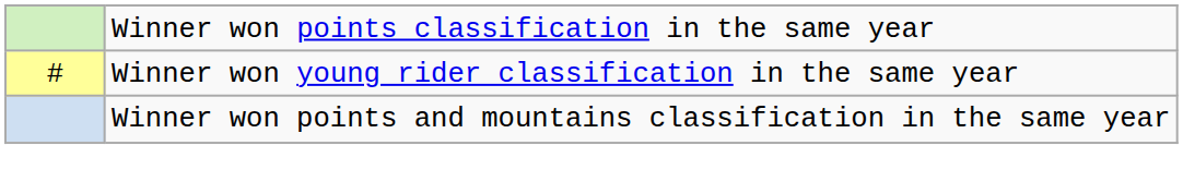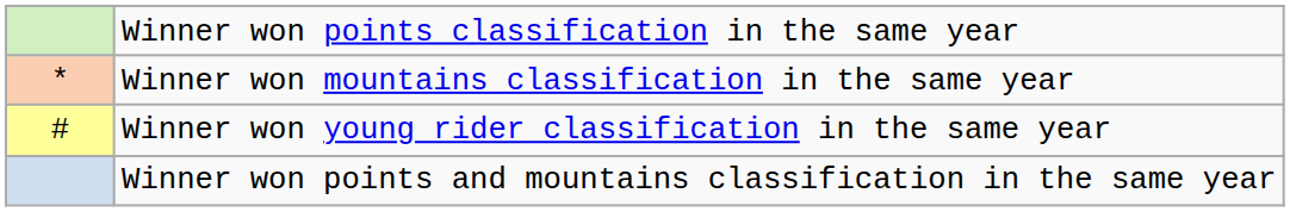+ row: * | Winner won mountains classification in the same year
